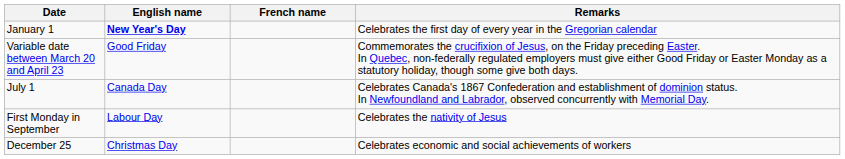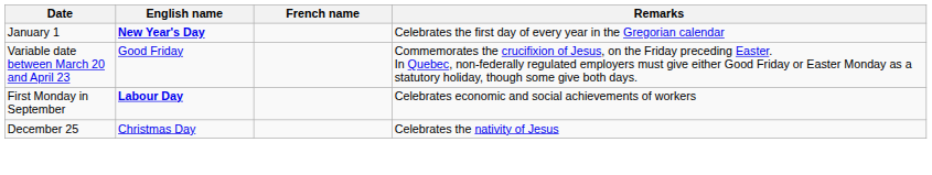- row: July 1 | Canada Day | Celebrates Canada's 1867 Confederation and establishment of dominion status. In Newfoundland and Labrador, observed concurrently with Memorial Day.
First Monday in September | English name: normal -> bold
First Monday in September | Remarks: Celebrates the nativity of Jesus -> Celebrates economic and social achievements of workers
December 25 | Remarks: Celebrates economic and social achievements of workers -> Celebrates the nativity of Jesus
